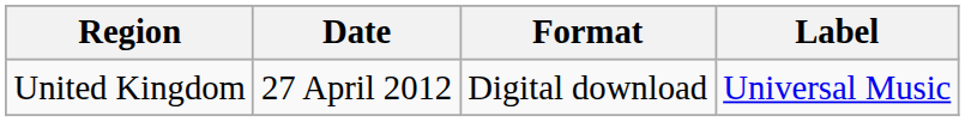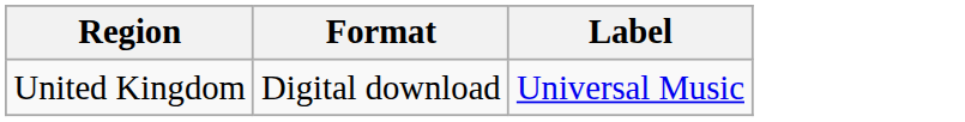- column: Date | 27 April 2012
